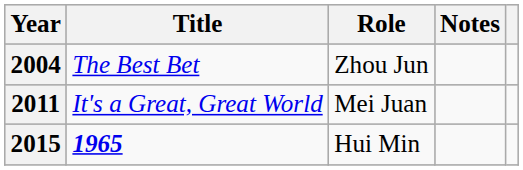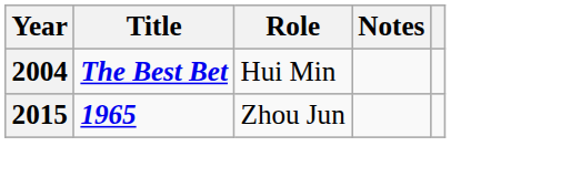2004 | Title: normal -> bold
2004 | Role: Zhou Jun -> Hui Min
- row: 2011 | It's a Great, Great World | Mei Juan
2015 | Role: Hui Min -> Zhou Jun
